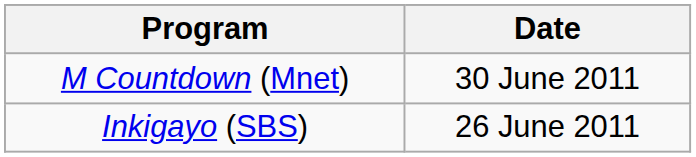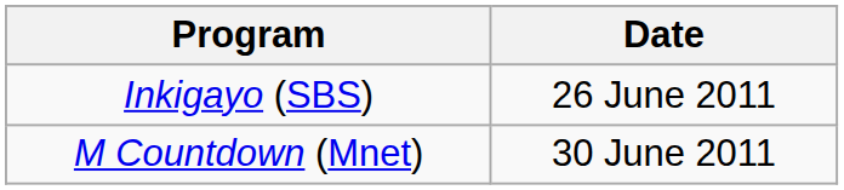rows swapped: Inkigayo (SBS) <-> M Countdown (Mnet)
